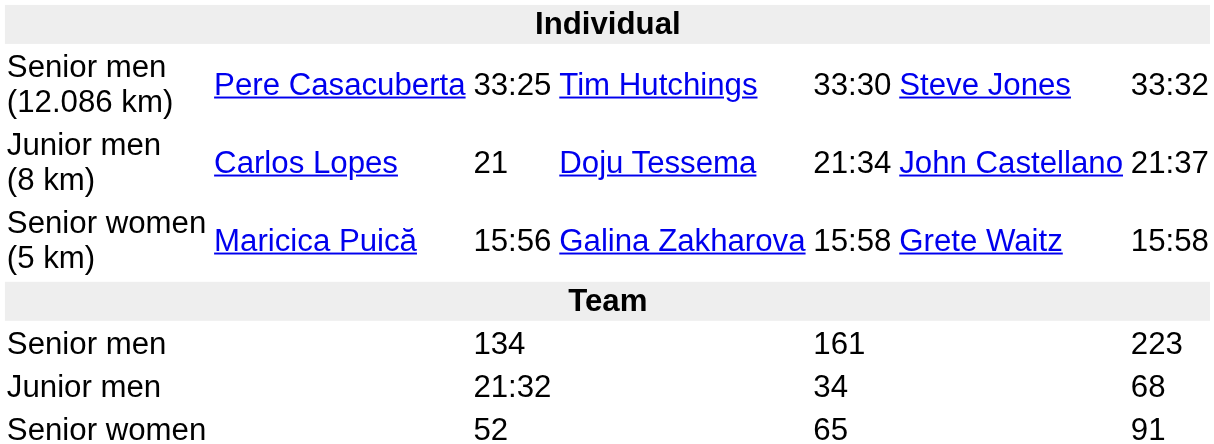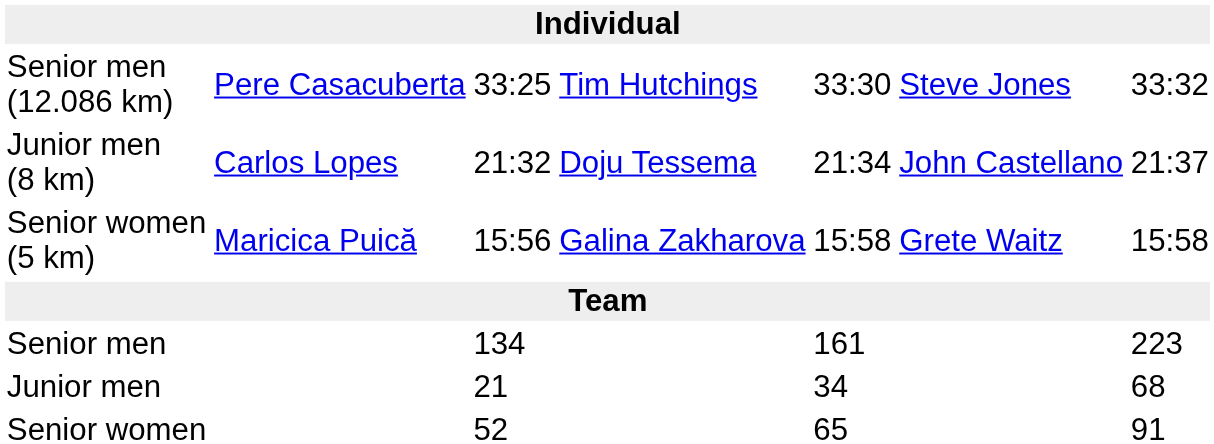Junior men (8 km) | column 3: 21 -> 21:32
Junior men | column 3: 21:32 -> 21
